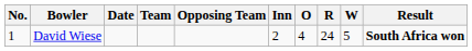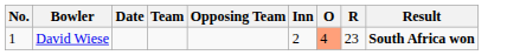- column: W | 5
David Wiese | O: no background -> lightsalmon background
David Wiese | R: 24 -> 23
